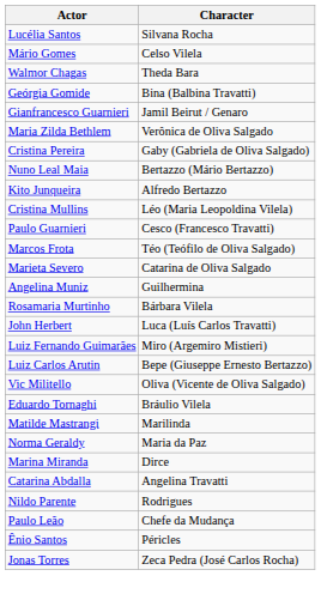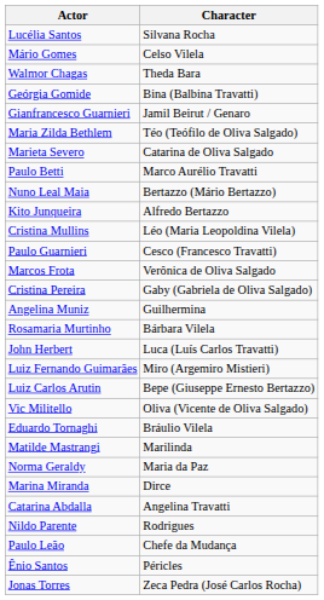Maria Zilda Bethlem | Character: Verônica de Oliva Salgado -> Téo (Teófilo de Oliva Salgado)
rows swapped: Marieta Severo <-> Cristina Pereira
+ row: Paulo Betti | Marco Aurélio Travatti
Marcos Frota | Character: Téo (Teófilo de Oliva Salgado) -> Verônica de Oliva Salgado
